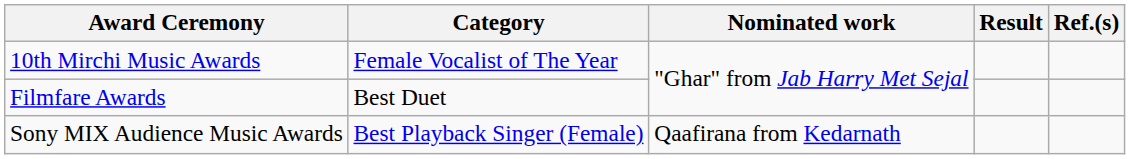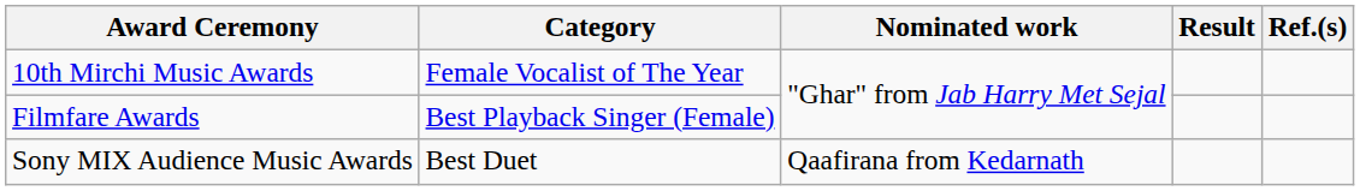Filmfare Awards | Category: Best Duet -> Best Playback Singer (Female)
Sony MIX Audience Music Awards | Category: Best Playback Singer (Female) -> Best Duet
